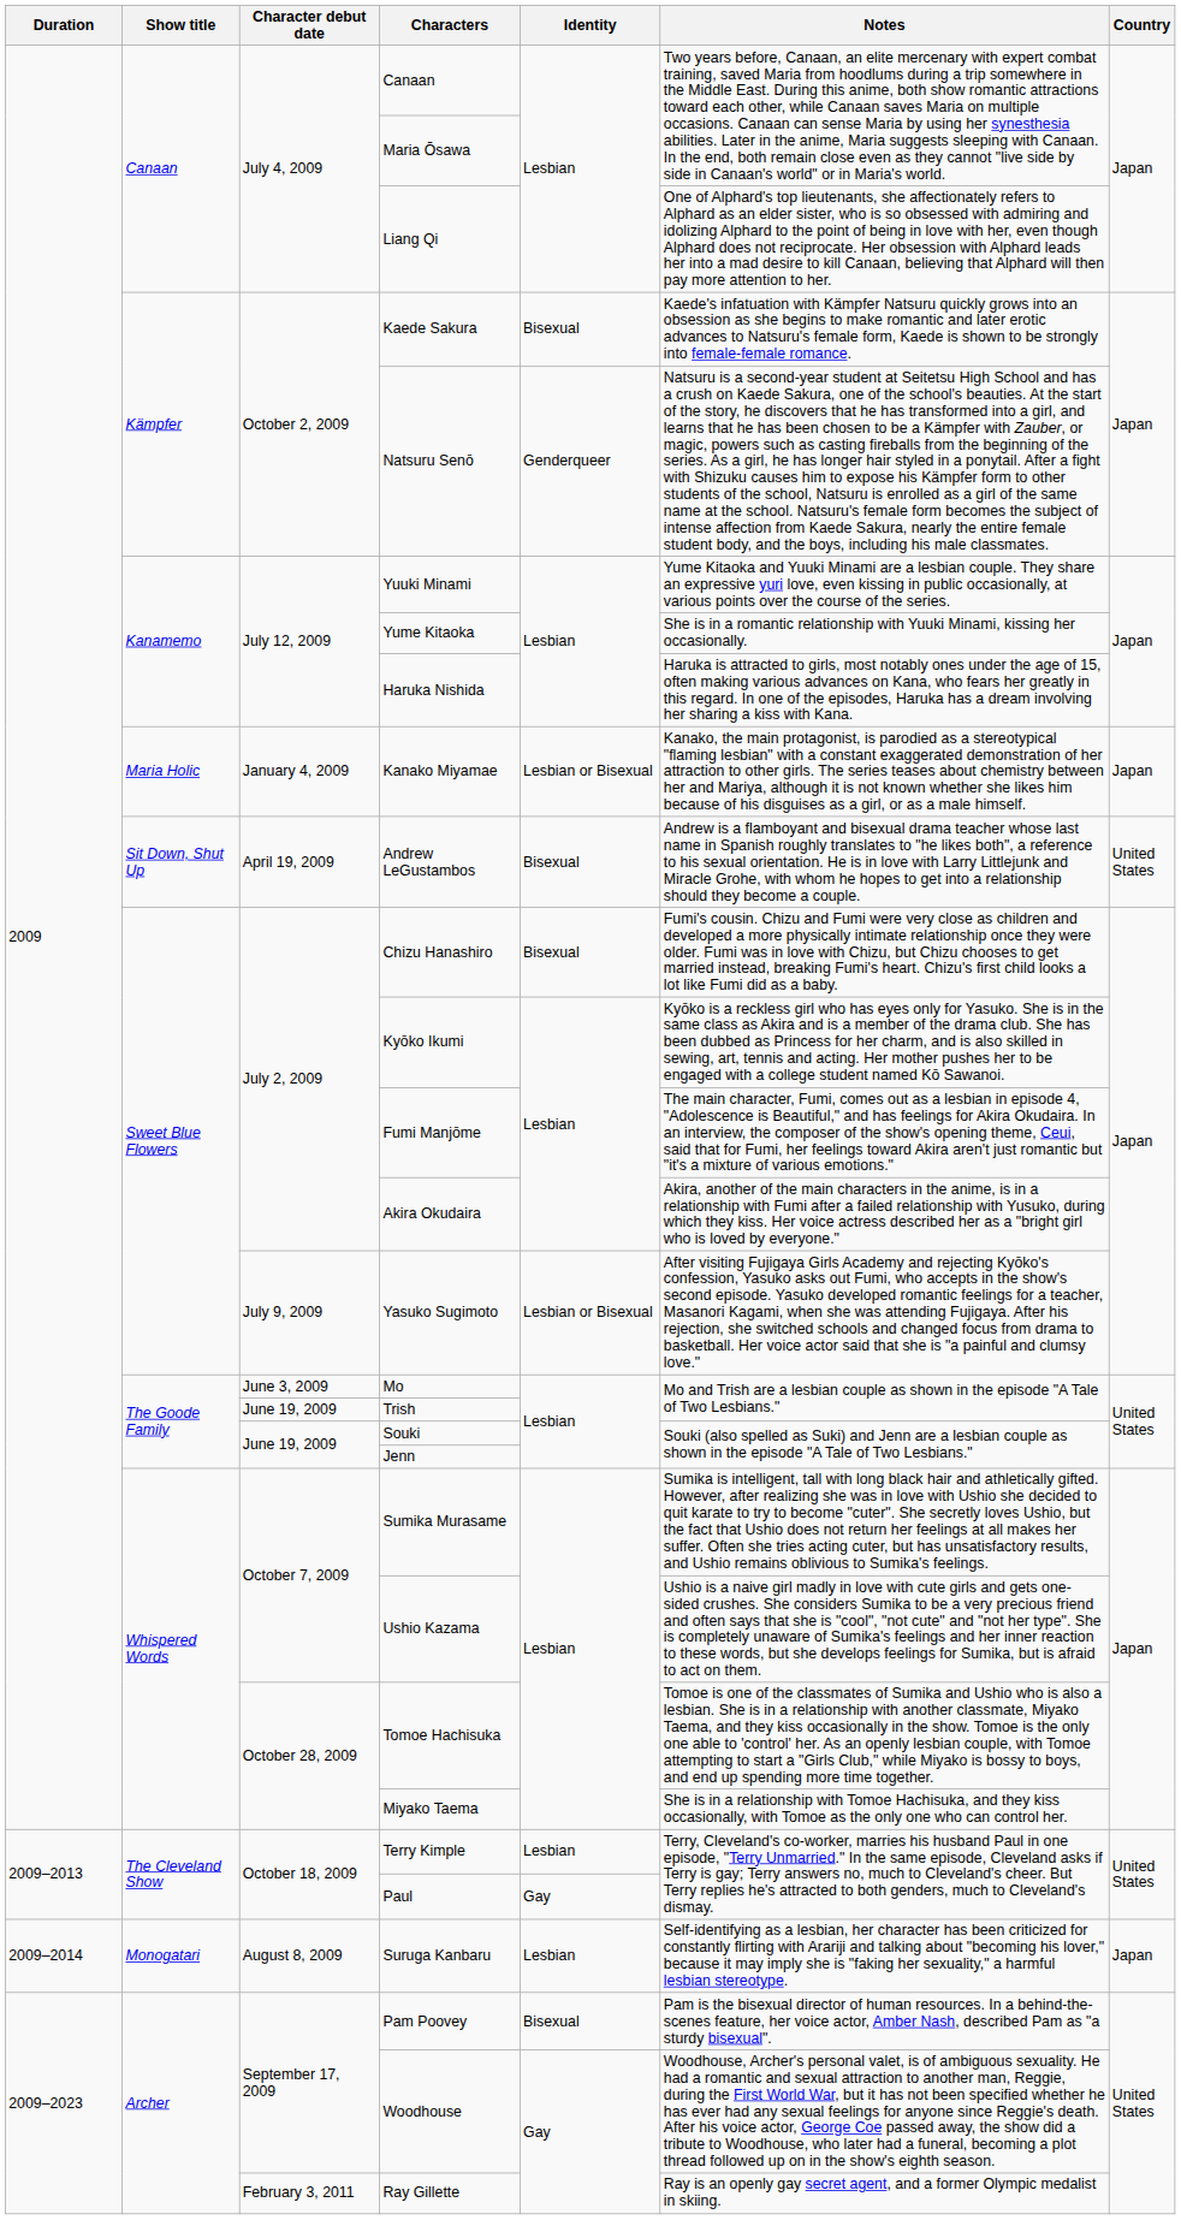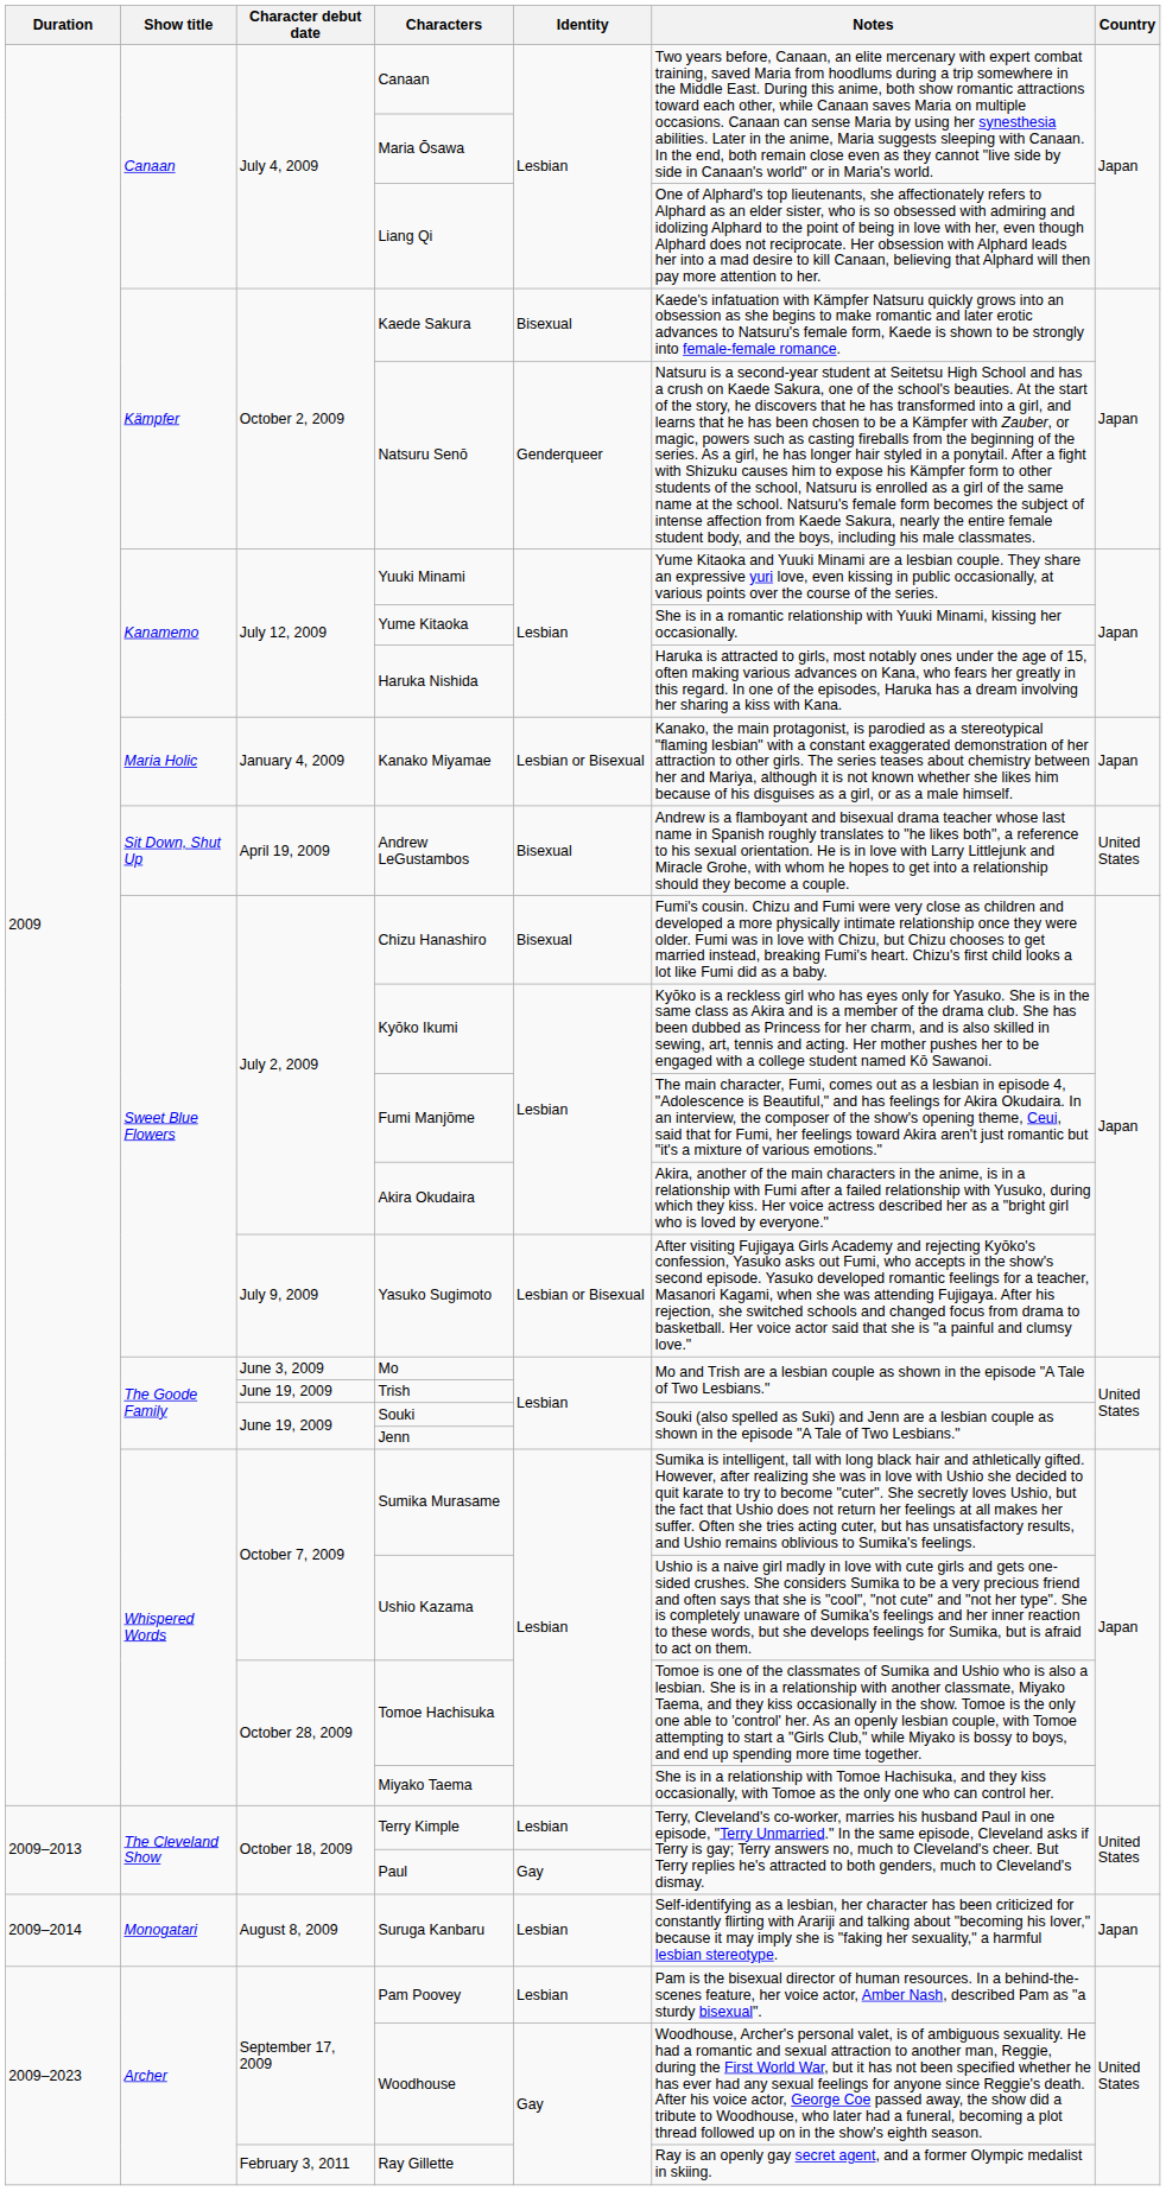Pam Poovey | Identity: Bisexual -> Lesbian
